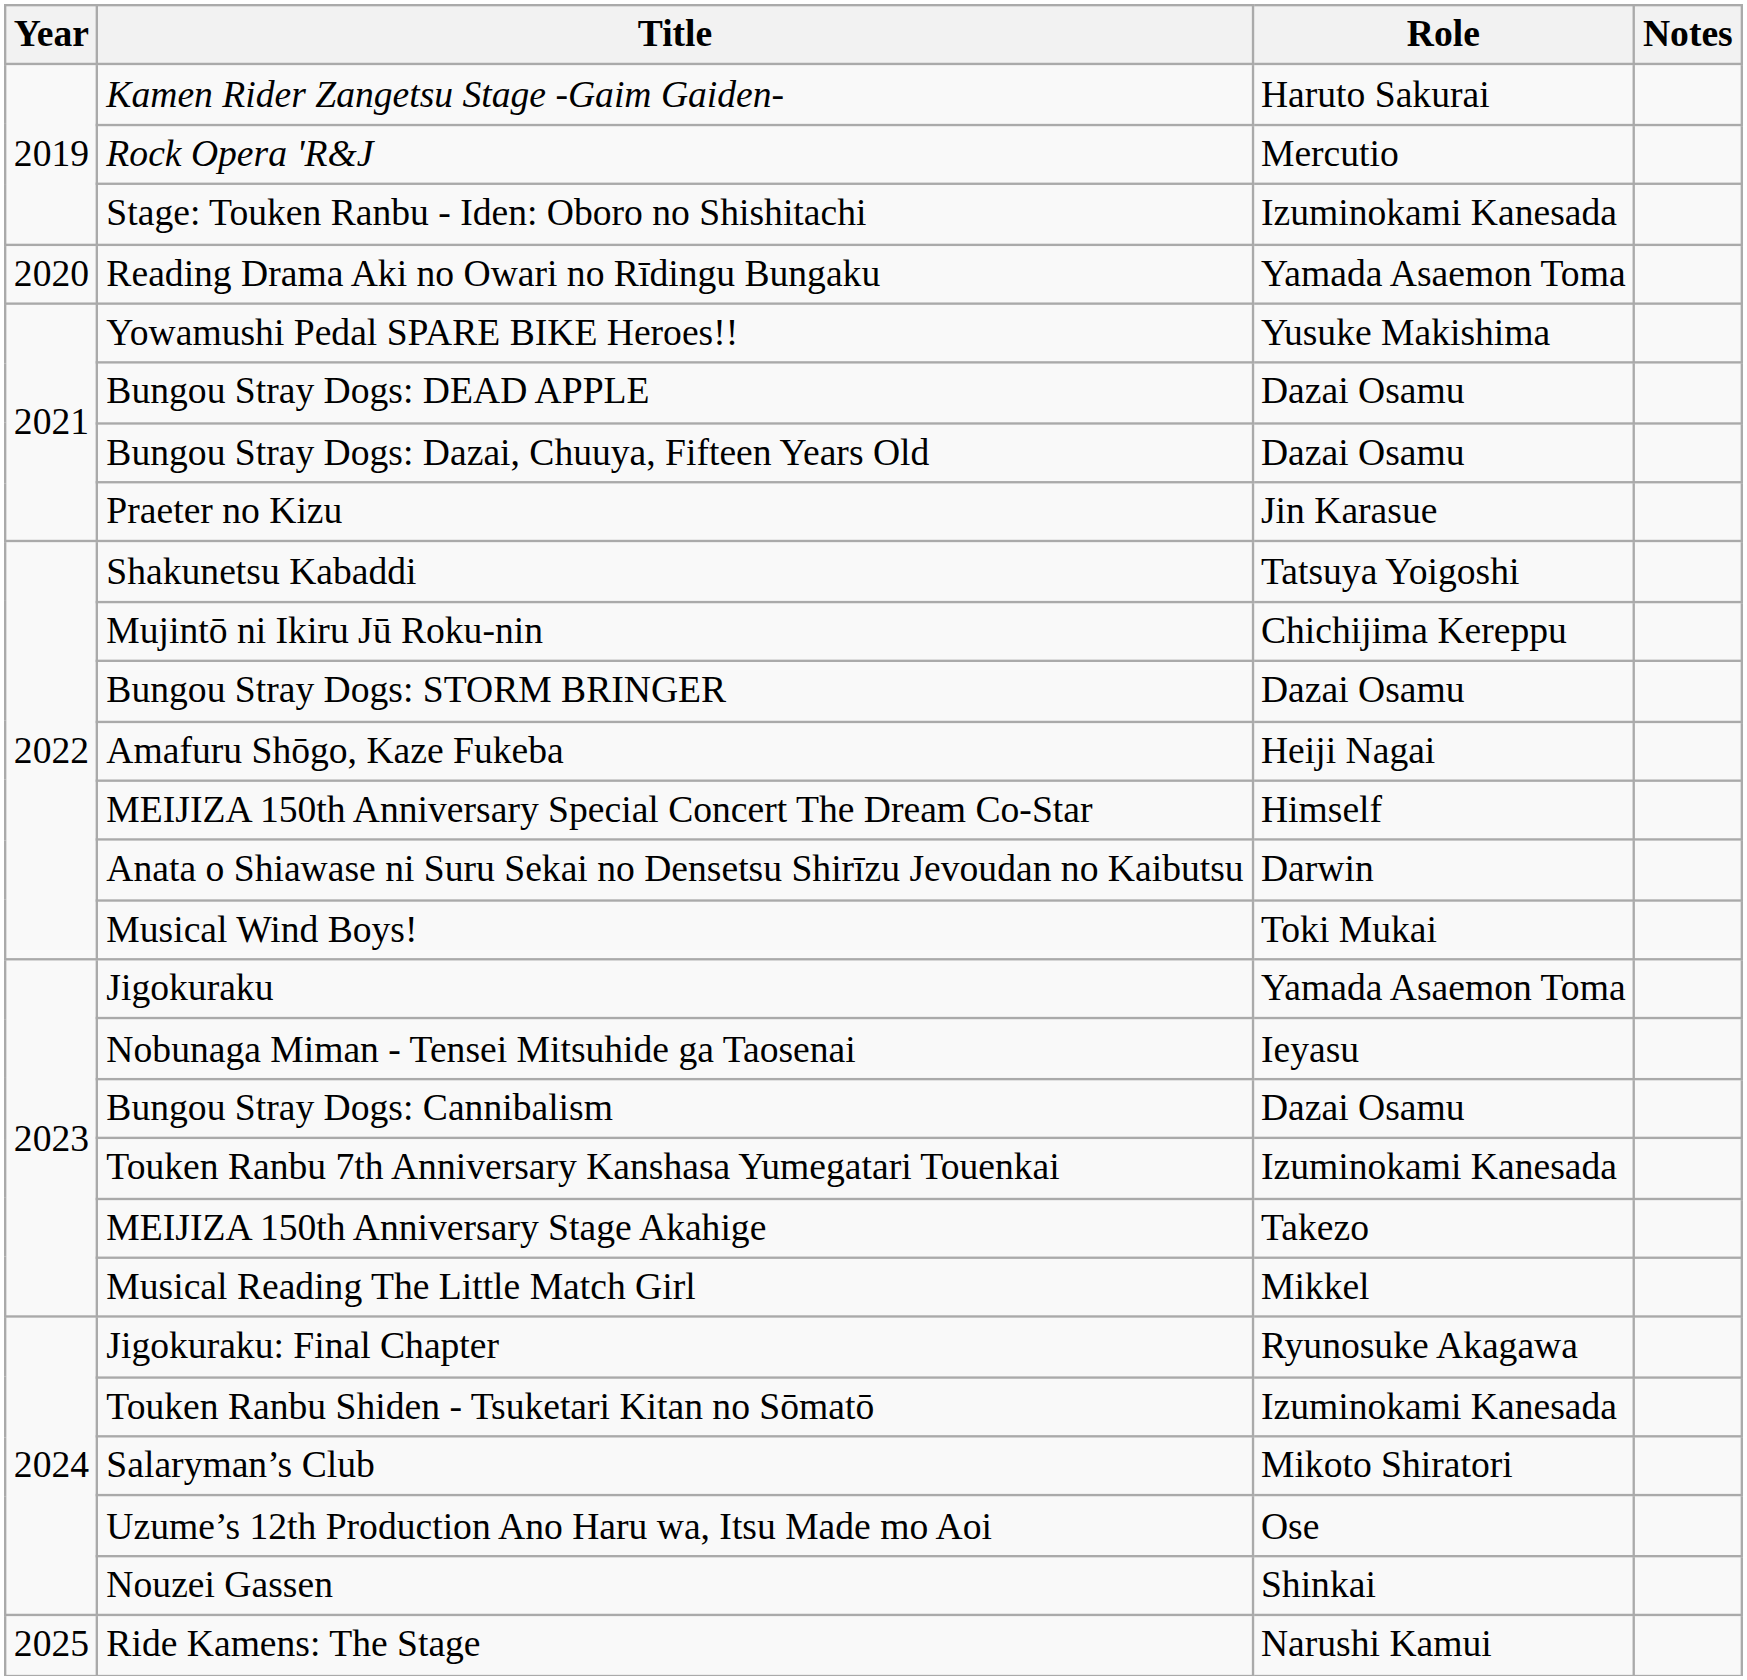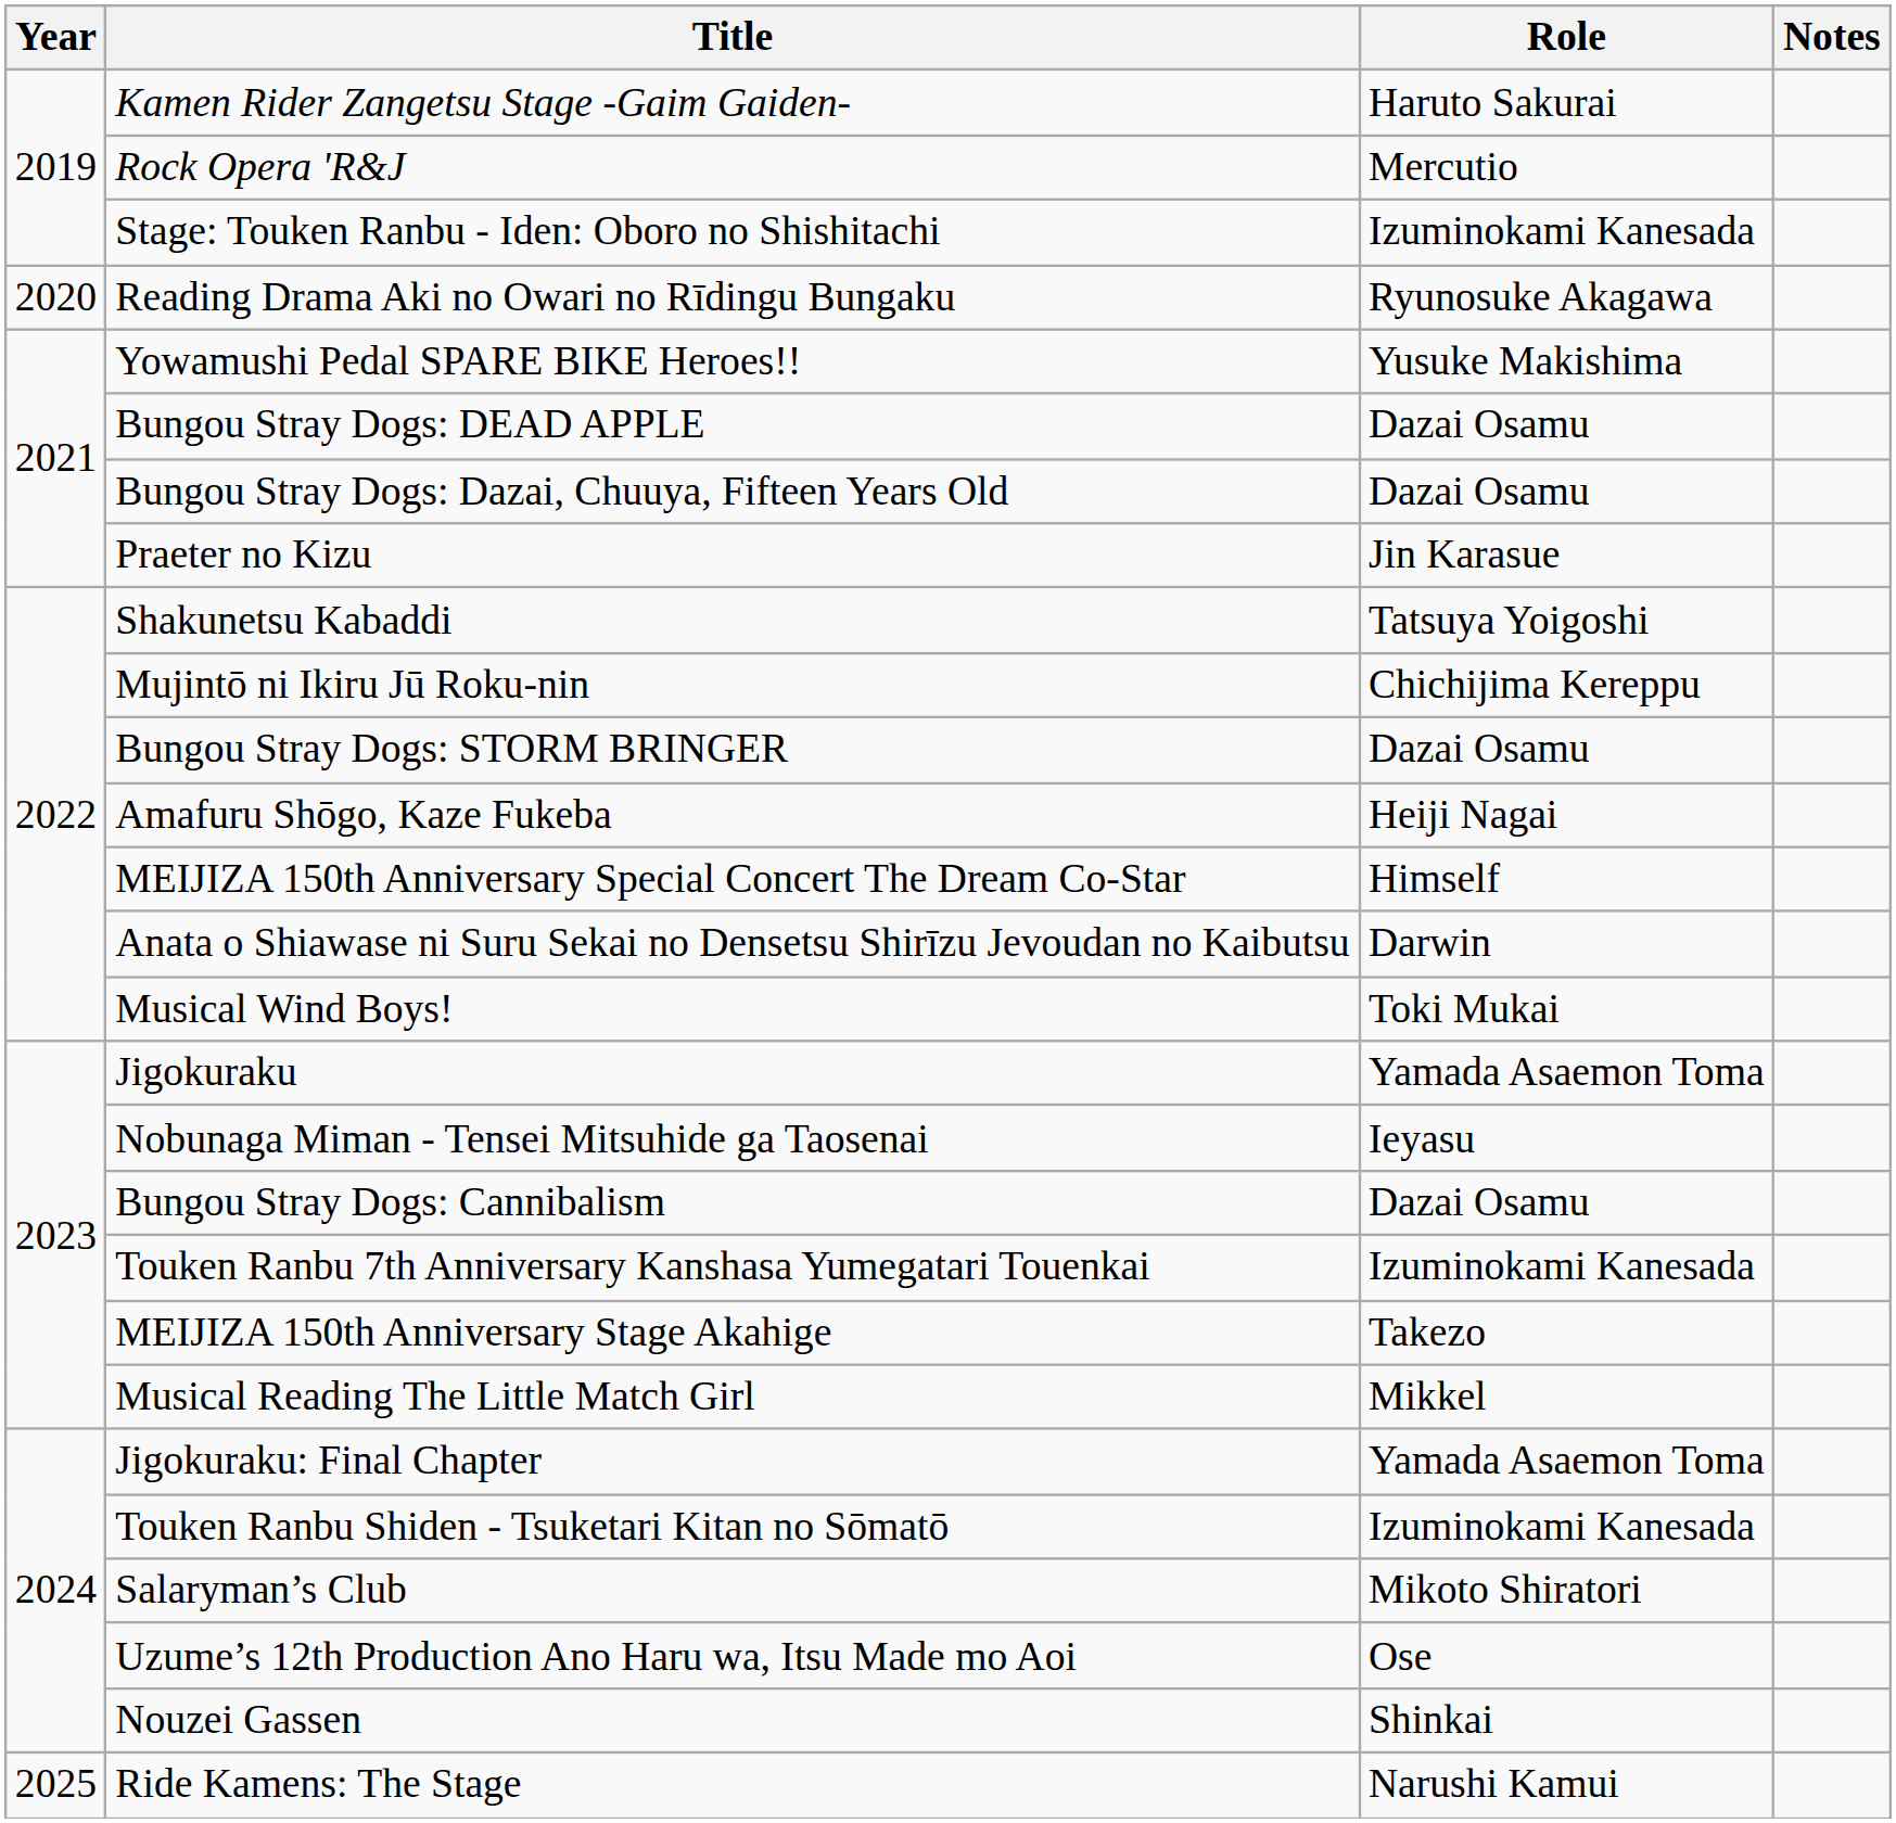Reading Drama Aki no Owari no Rīdingu Bungaku | Role: Yamada Asaemon Toma -> Ryunosuke Akagawa
Jigokuraku: Final Chapter | Role: Ryunosuke Akagawa -> Yamada Asaemon Toma
